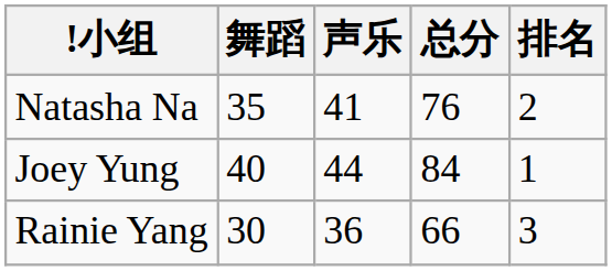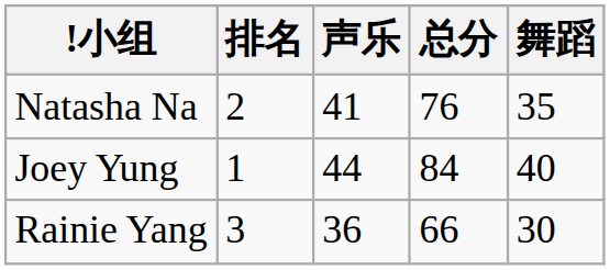columns swapped: 舞蹈 <-> 排名
